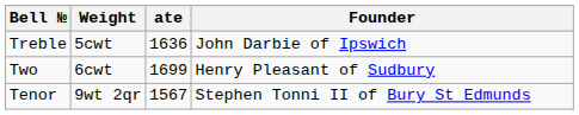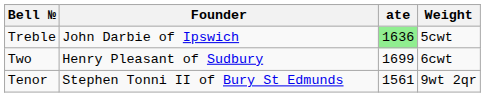columns swapped: Weight <-> Founder
Treble | ate: no background -> lightgreen background
Tenor | ate: 1567 -> 1561
